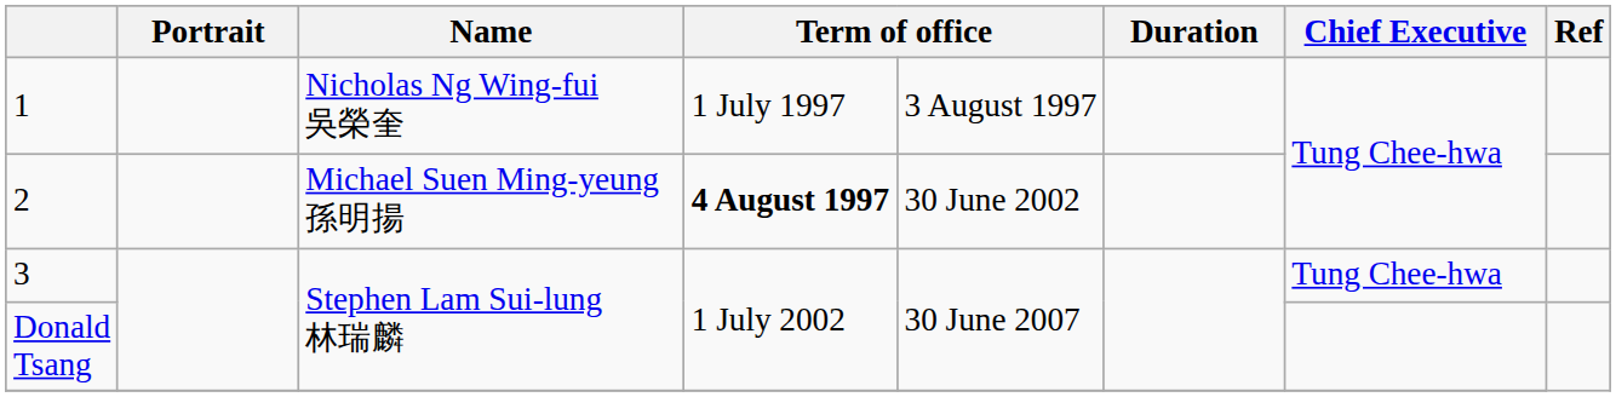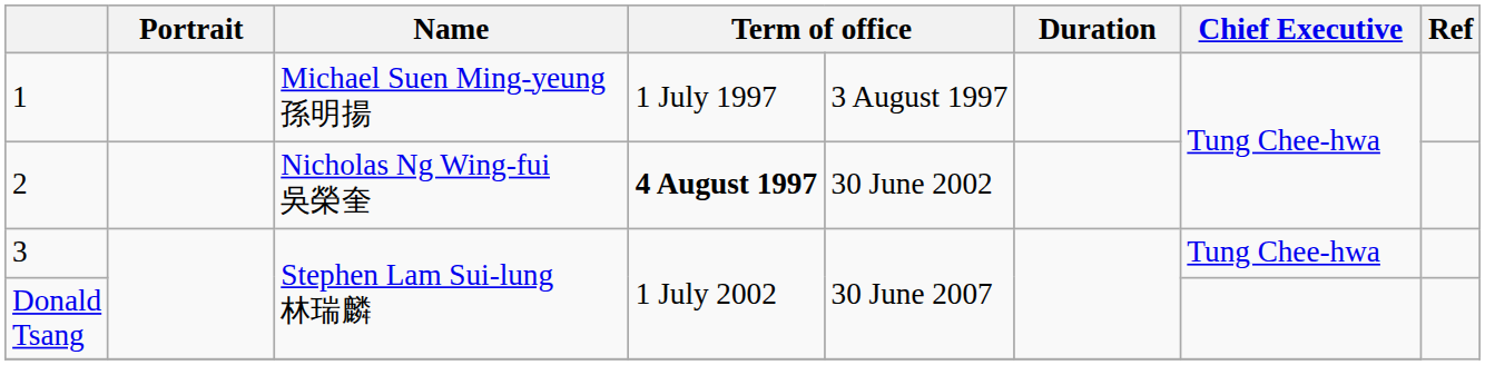1 | Name: Nicholas Ng Wing-fui 吳榮奎 -> Michael Suen Ming-yeung 孫明揚
2 | Name: Michael Suen Ming-yeung 孫明揚 -> Nicholas Ng Wing-fui 吳榮奎
